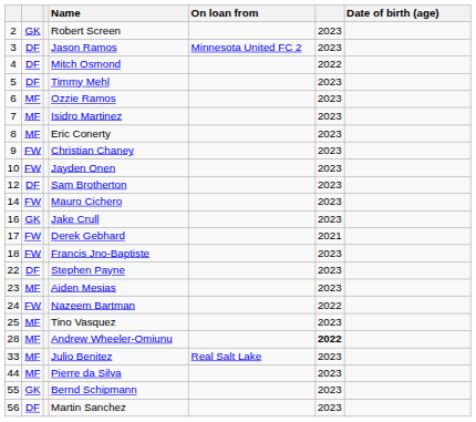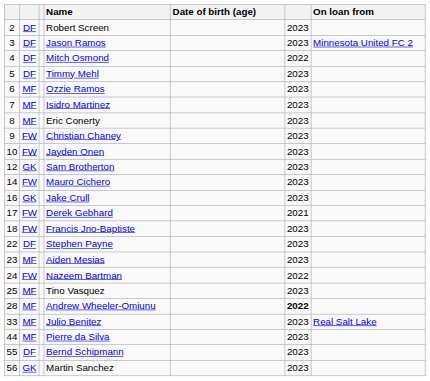columns swapped: Date of birth (age) <-> On loan from
Robert Screen | column 2: GK -> DF
Sam Brotherton | column 2: DF -> GK
Bernd Schipmann | column 2: GK -> DF
Martin Sanchez | column 2: DF -> GK
